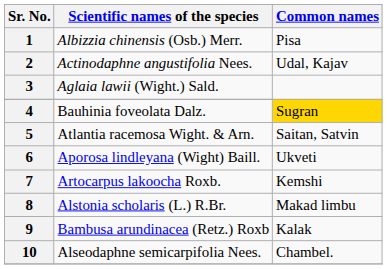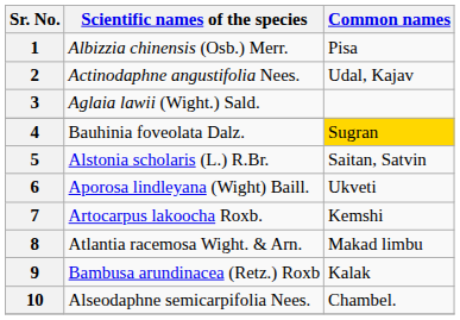5 | Scientific names of the species: Atlantia racemosa Wight. & Arn. -> Alstonia scholaris (L.) R.Br.
8 | Scientific names of the species: Alstonia scholaris (L.) R.Br. -> Atlantia racemosa Wight. & Arn.
